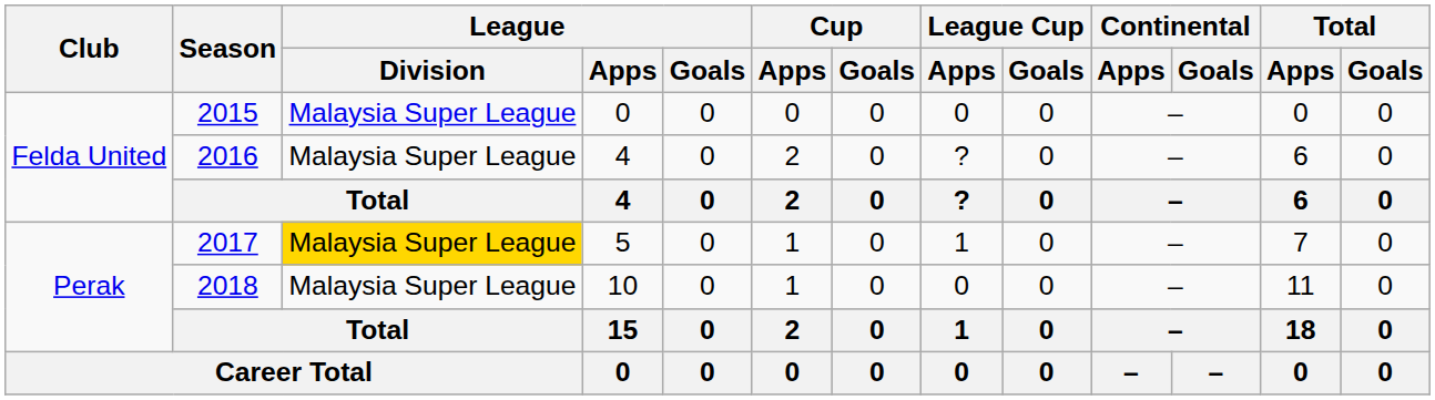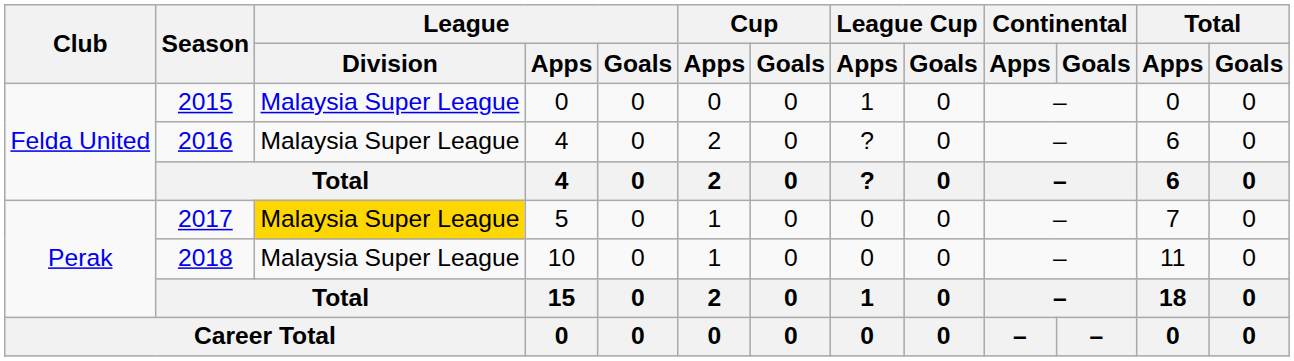2015 | League Cup / Apps: 0 -> 1
2017 | League Cup / Apps: 1 -> 0
